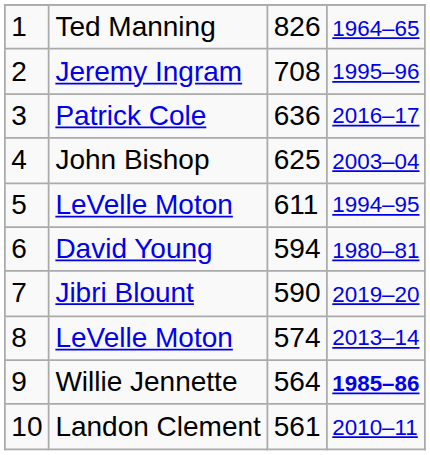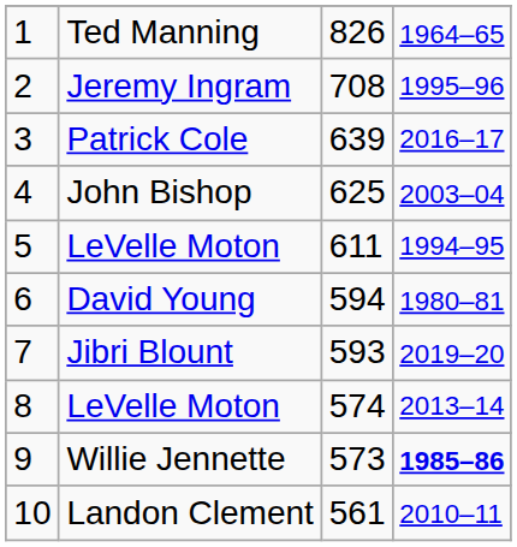Patrick Cole | column 3: 636 -> 639
Jibri Blount | column 3: 590 -> 593
Willie Jennette | column 3: 564 -> 573
